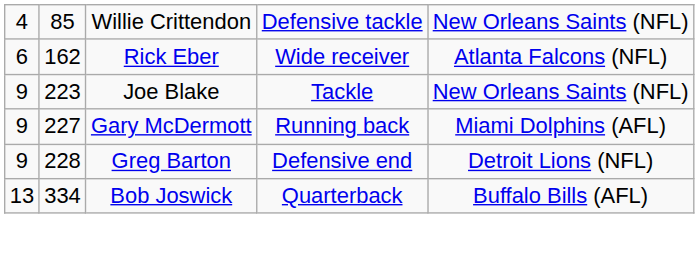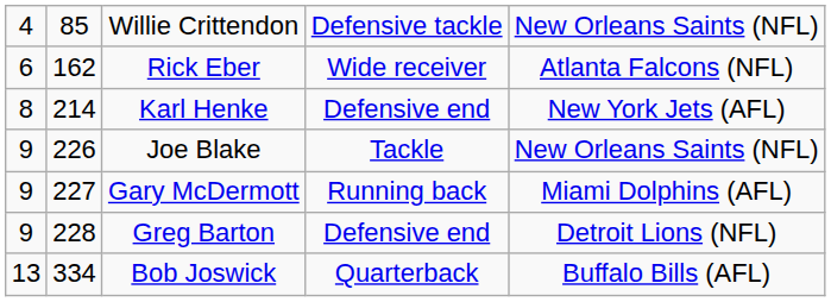+ row: 8 | 214 | Karl Henke | Defensive end | New York Jets (AFL)
Joe Blake | column 2: 223 -> 226
